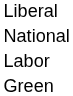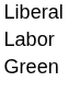- row: National
